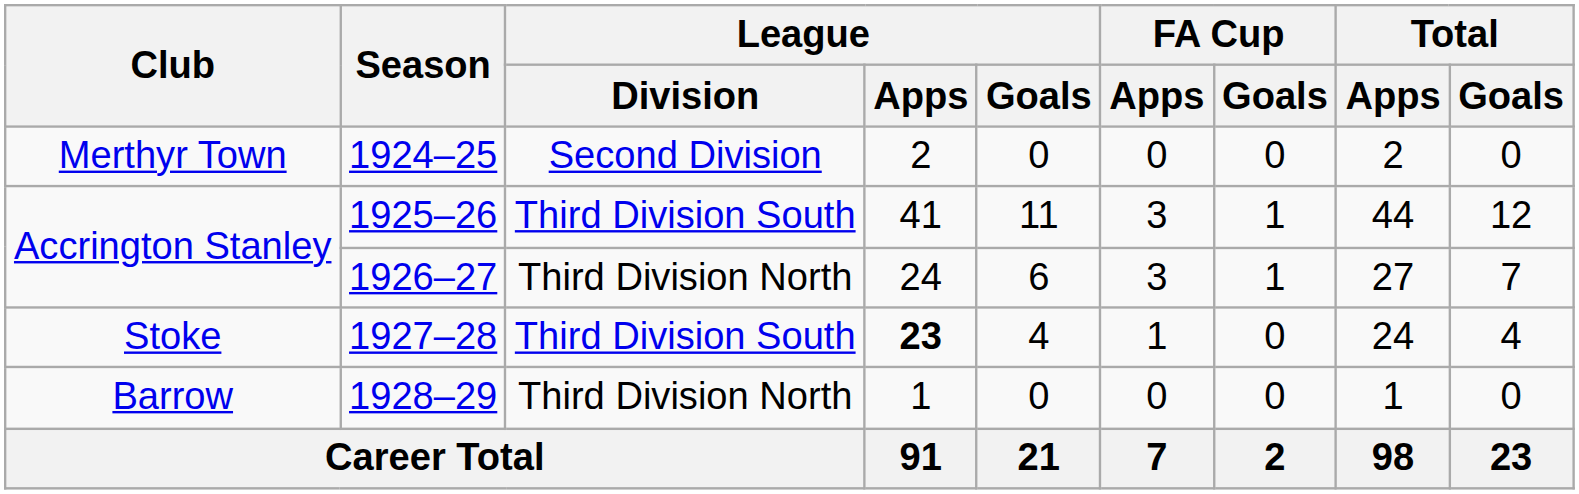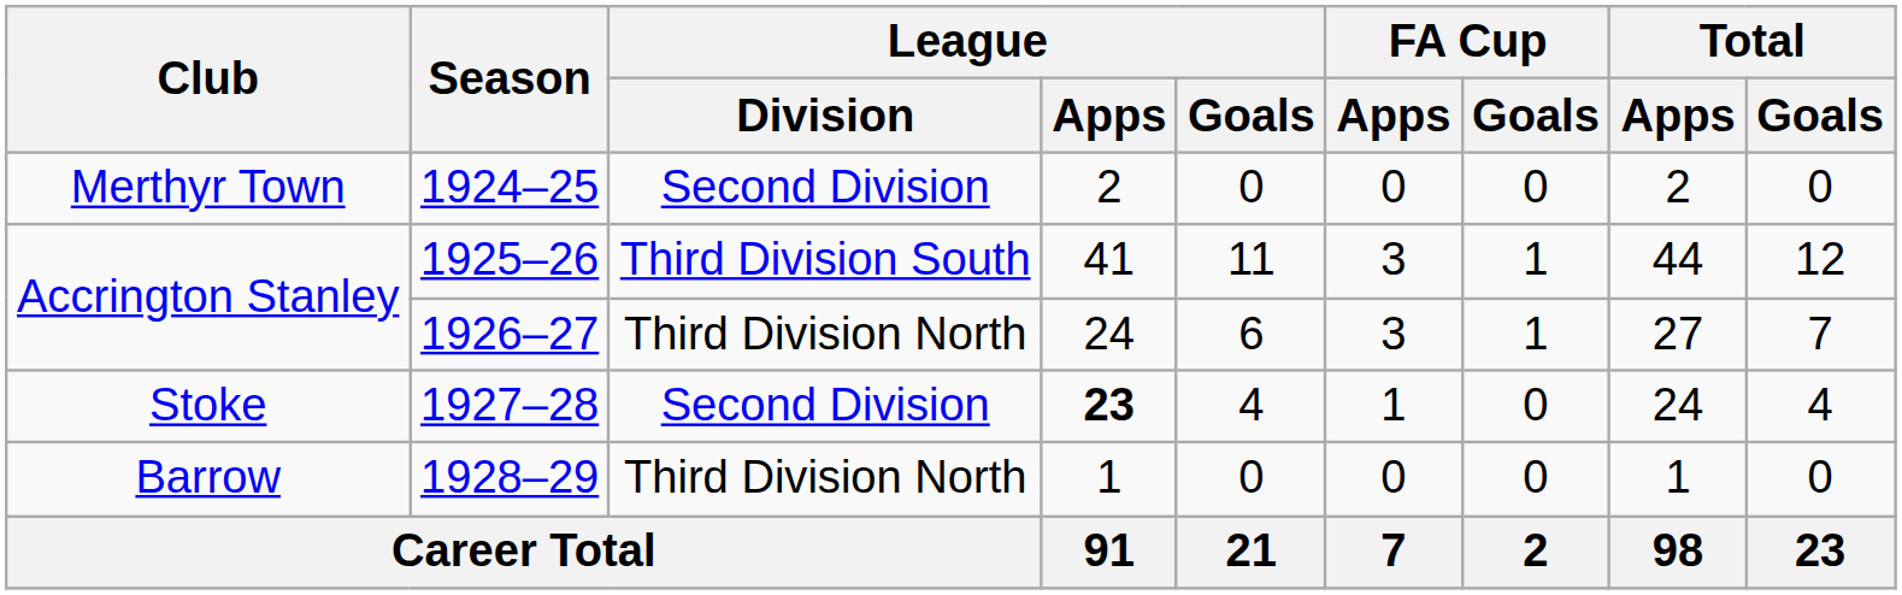1927–28 | League / Division: Third Division South -> Second Division
